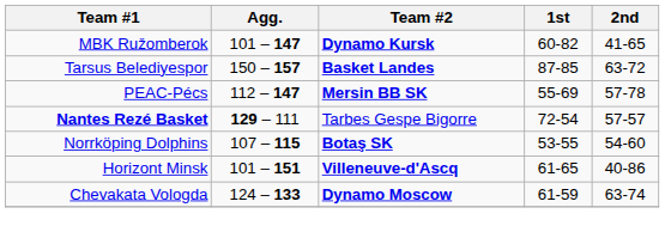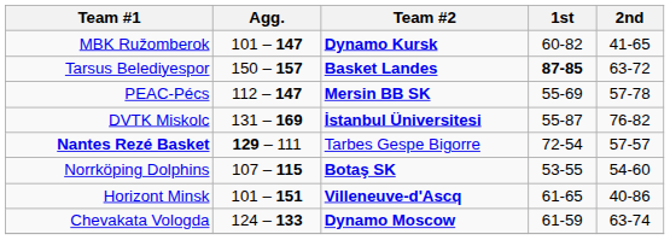Tarsus Belediyespor | 1st: normal -> bold
+ row: DVTK Miskolc | 131 – 169 | İstanbul Üniversitesi | 55-87 | 76-82
